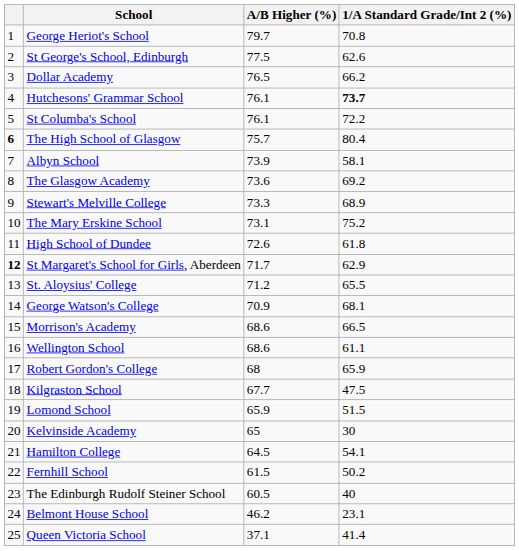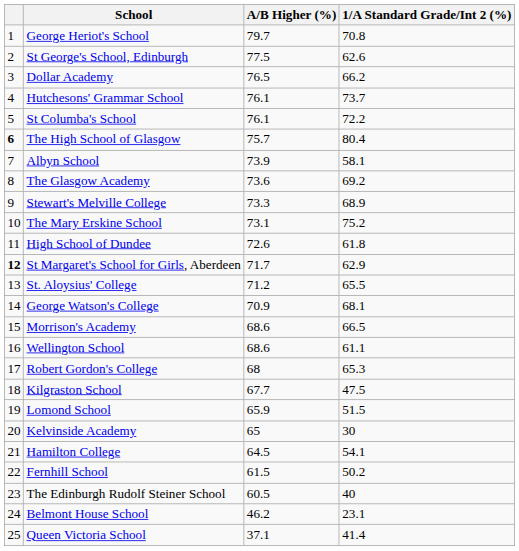Hutchesons' Grammar School | 1/A Standard Grade/Int 2 (%): bold -> normal
Robert Gordon's College | 1/A Standard Grade/Int 2 (%): 65.9 -> 65.3
